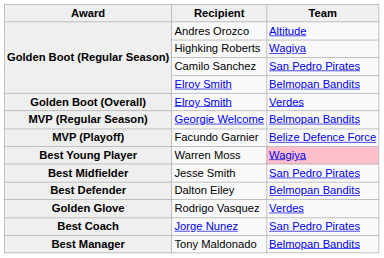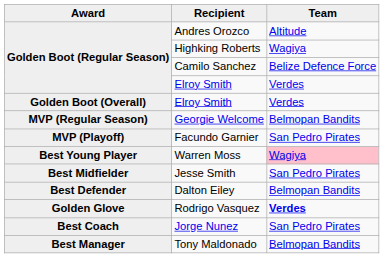Camilo Sanchez | Team: San Pedro Pirates -> Belize Defence Force
Golden Boot (Regular Season) / Elroy Smith | Team: Belmopan Bandits -> Verdes
Facundo Garnier | Team: Belize Defence Force -> San Pedro Pirates
Rodrigo Vasquez | Team: normal -> bold
